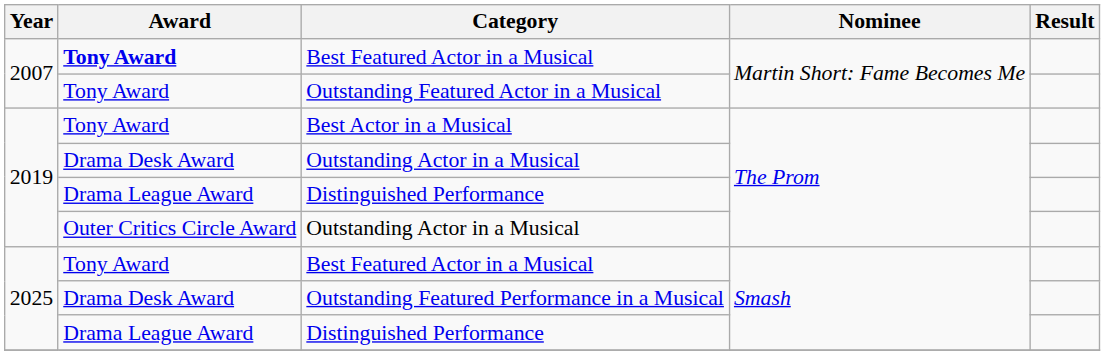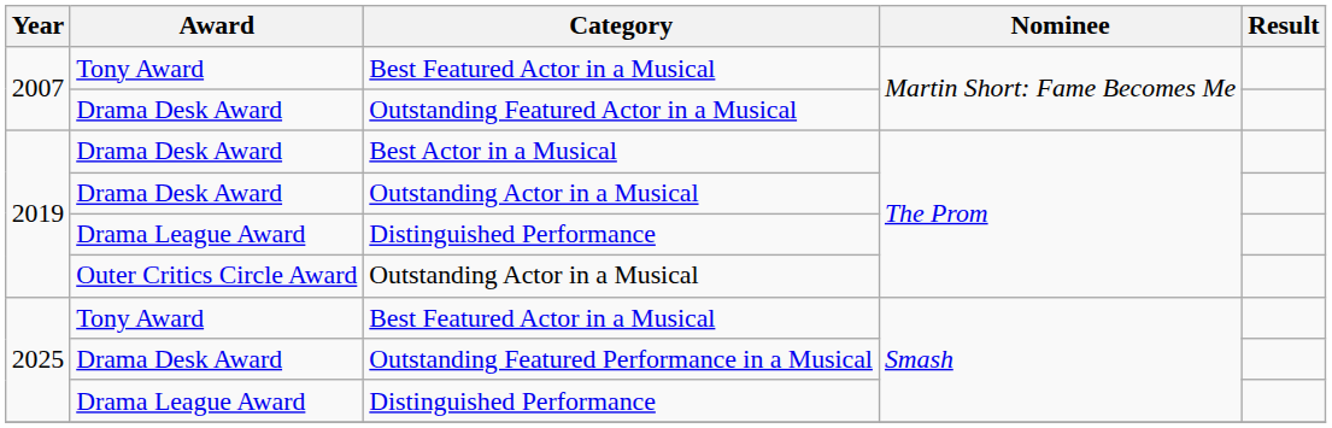2007 / Best Featured Actor in a Musical | Award: bold -> normal
Outstanding Featured Actor in a Musical | Award: Tony Award -> Drama Desk Award
Best Actor in a Musical | Award: Tony Award -> Drama Desk Award
